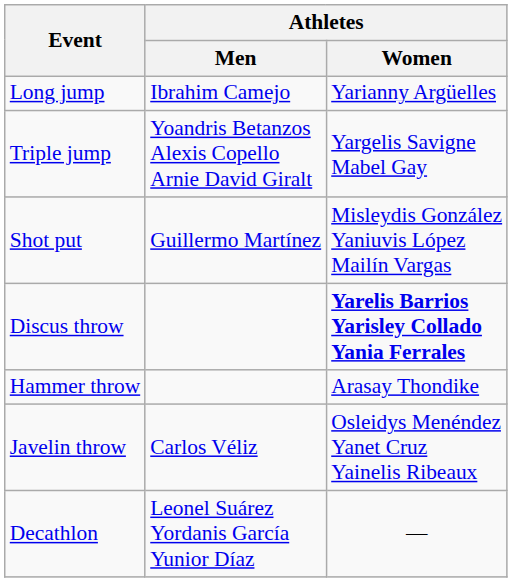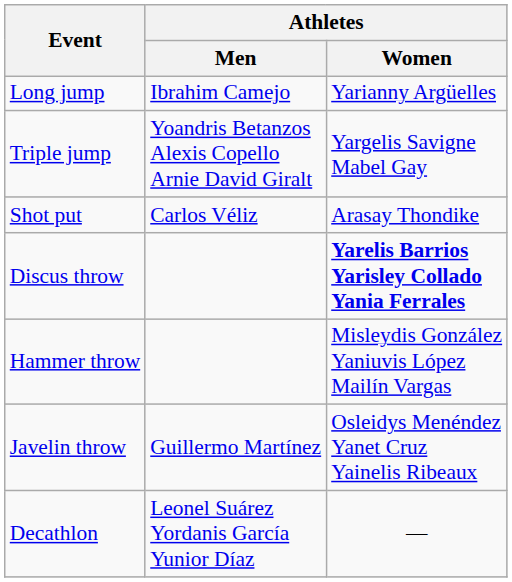Shot put | Athletes / Men: Guillermo Martínez -> Carlos Véliz
Shot put | Athletes / Women: Misleydis González Yaniuvis López Mailín Vargas -> Arasay Thondike
Hammer throw | Athletes / Women: Arasay Thondike -> Misleydis González Yaniuvis López Mailín Vargas
Javelin throw | Athletes / Men: Carlos Véliz -> Guillermo Martínez
